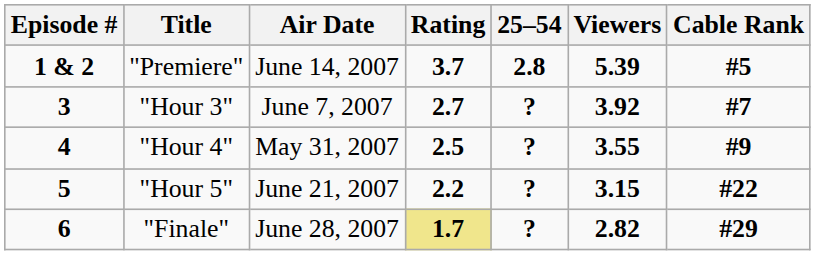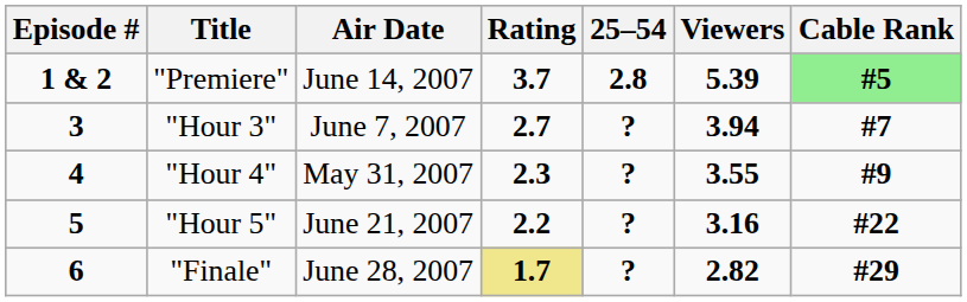"Premiere" | Cable Rank: no background -> lightgreen background
"Hour 3" | Viewers: 3.92 -> 3.94
"Hour 4" | Rating: 2.5 -> 2.3
"Hour 5" | Viewers: 3.15 -> 3.16
